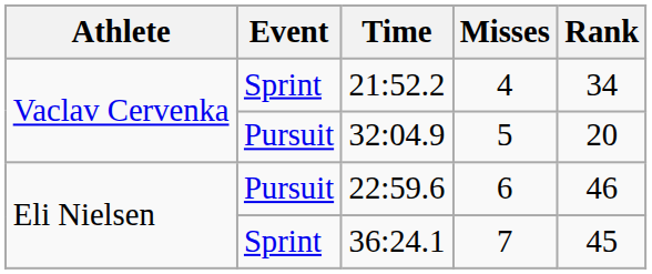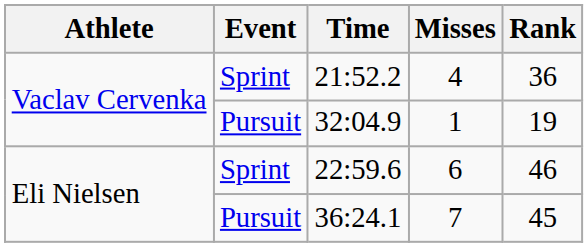21:52.2 | Rank: 34 -> 36
32:04.9 | Misses: 5 -> 1
32:04.9 | Rank: 20 -> 19
22:59.6 | Event: Pursuit -> Sprint
36:24.1 | Event: Sprint -> Pursuit
